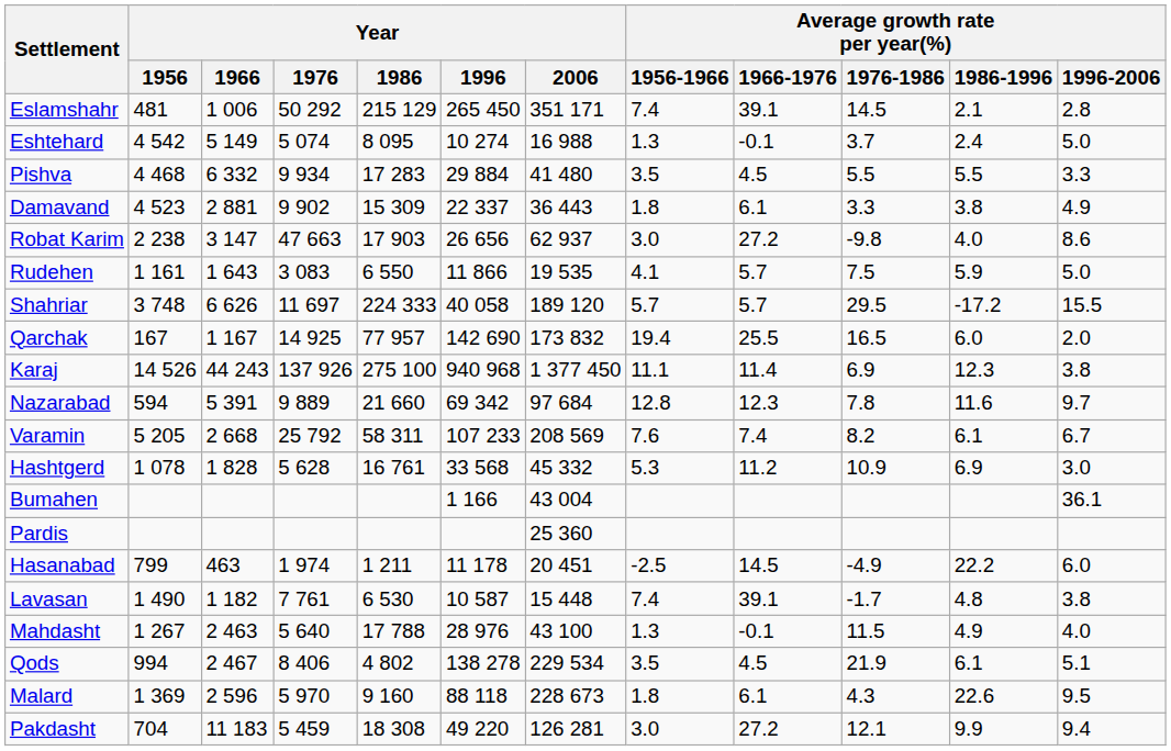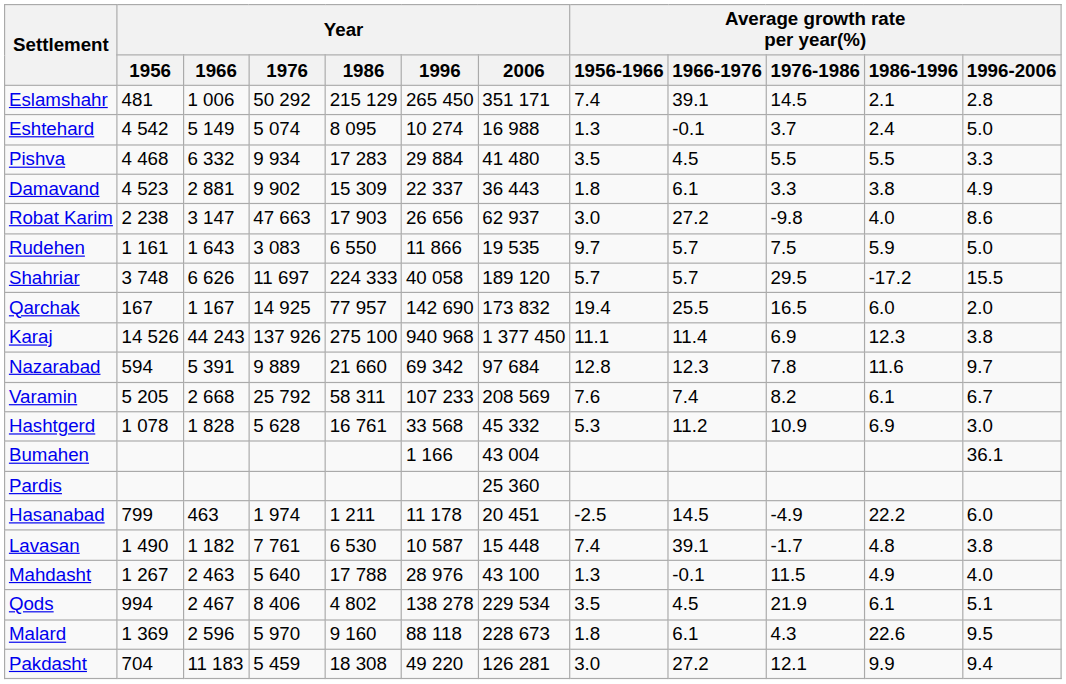Rudehen | Average growth rate per year(%) / 1956-1966: 4.1 -> 9.7
